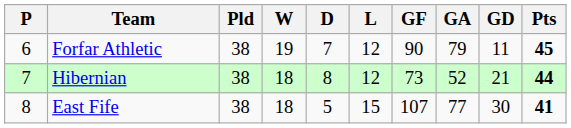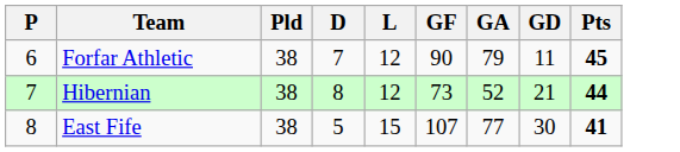- column: W | 19 | 18 | 18
